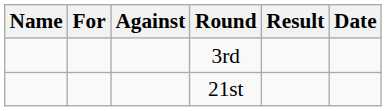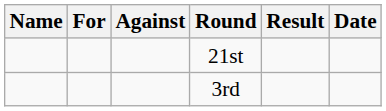rows swapped: 3rd <-> 21st
